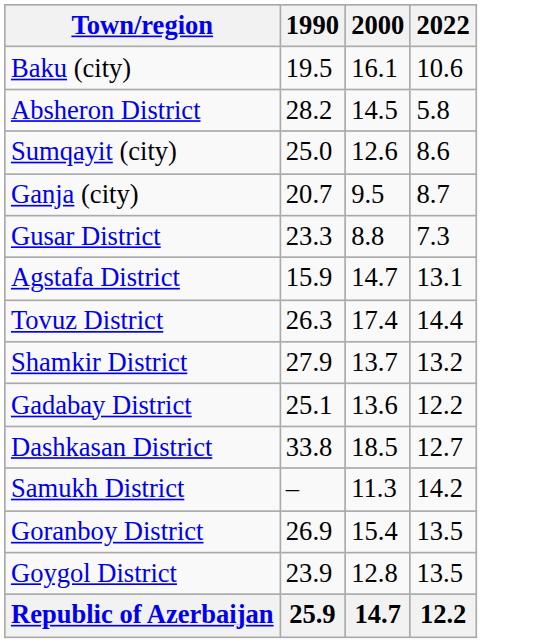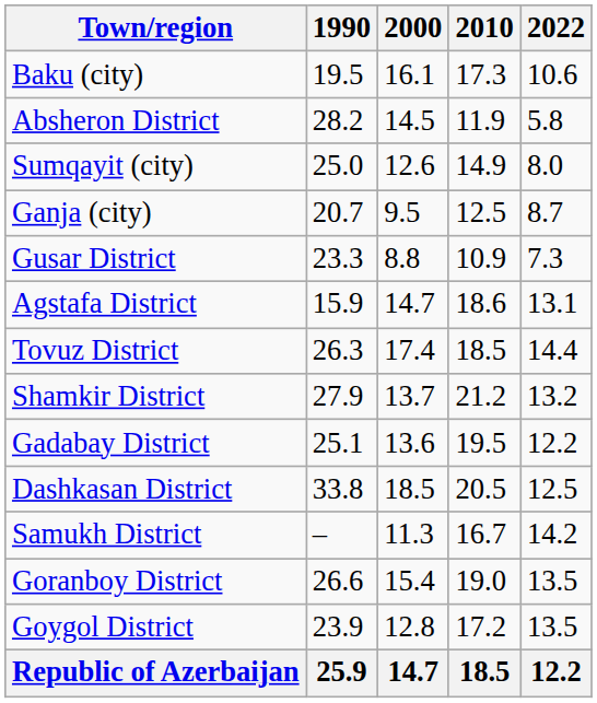+ column: 2010 | 17.3 | 11.9 | 14.9 | 12.5 | 10.9 | 18.6 | 18.5 | 21.2 | 19.5 | 20.5 | 16.7 | 19.0 | 17.2 | 18.5
Sumqayit (city) | 2022: 8.6 -> 8.0
Dashkasan District | 2022: 12.7 -> 12.5
Goranboy District | 1990: 26.9 -> 26.6
